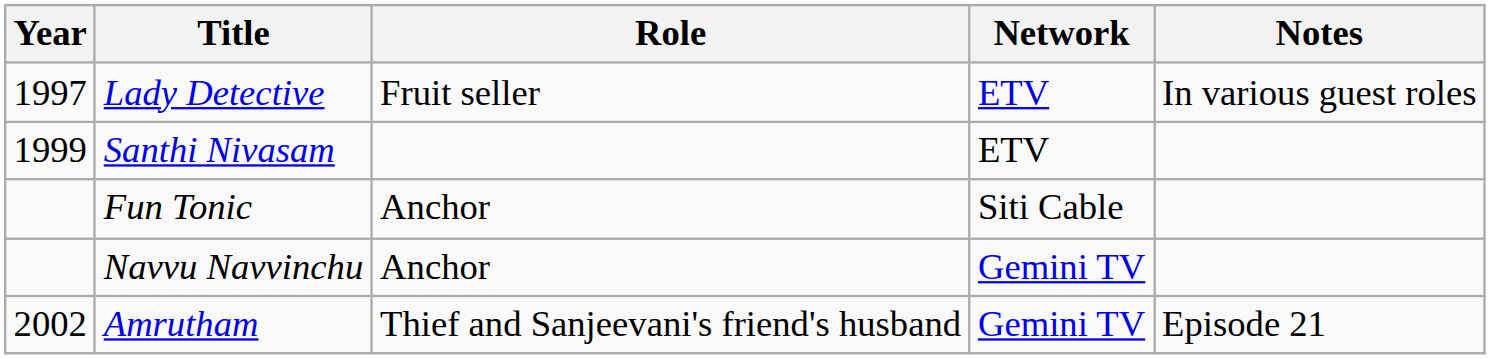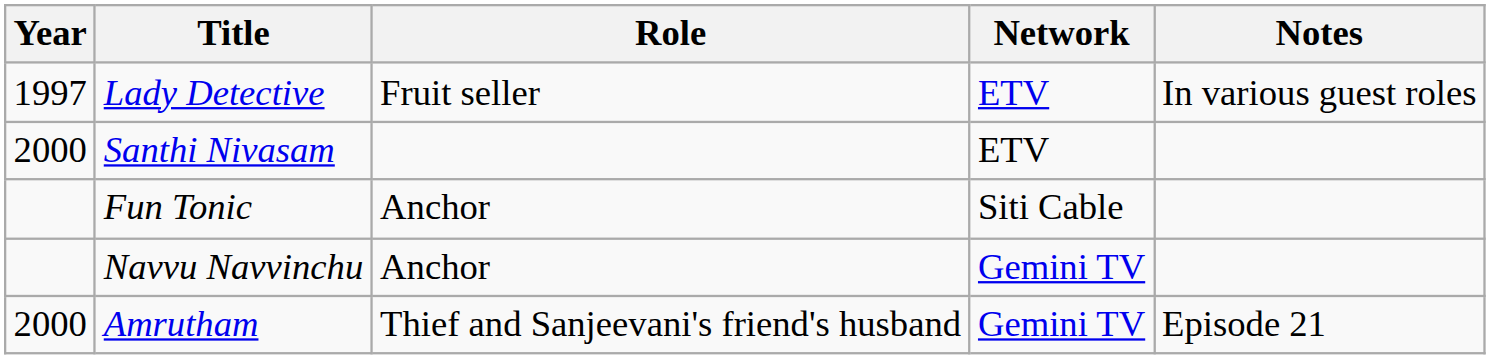Santhi Nivasam | Year: 1999 -> 2000
Amrutham | Year: 2002 -> 2000
